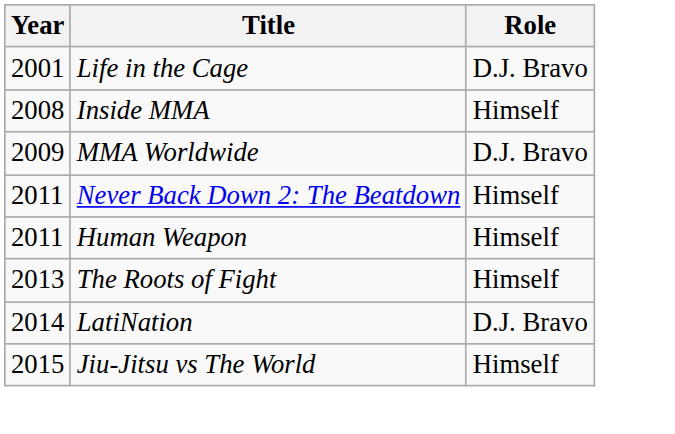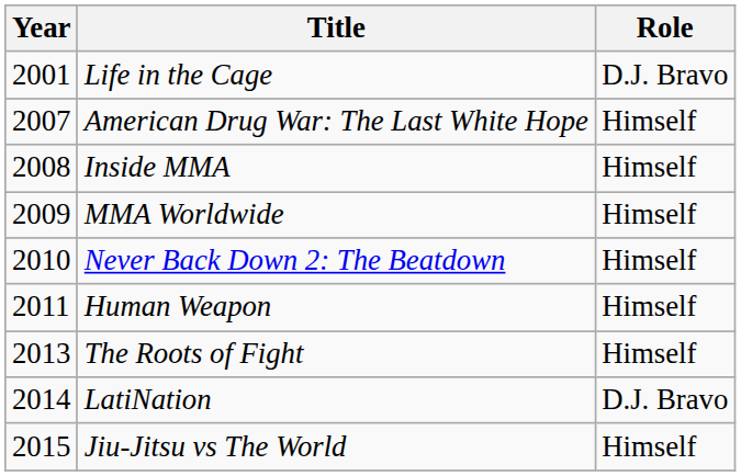+ row: 2007 | American Drug War: The Last White Hope | Himself
MMA Worldwide | Role: D.J. Bravo -> Himself
Never Back Down 2: The Beatdown | Year: 2011 -> 2010
